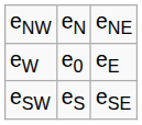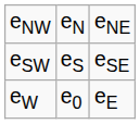rows swapped: eW <-> eSW
